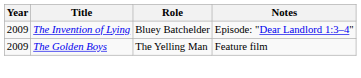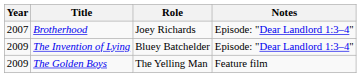+ row: 2007 | Brotherhood | Joey Richards | Episode: "Dear Landlord 1:3–4"
